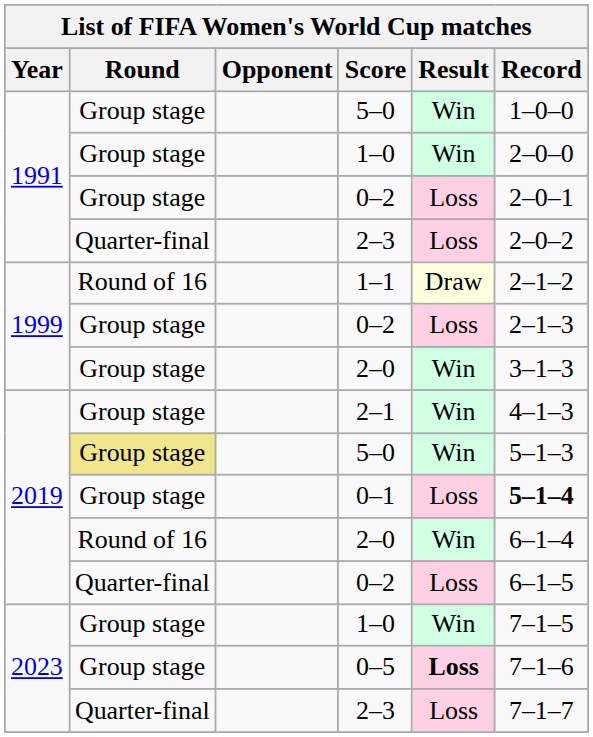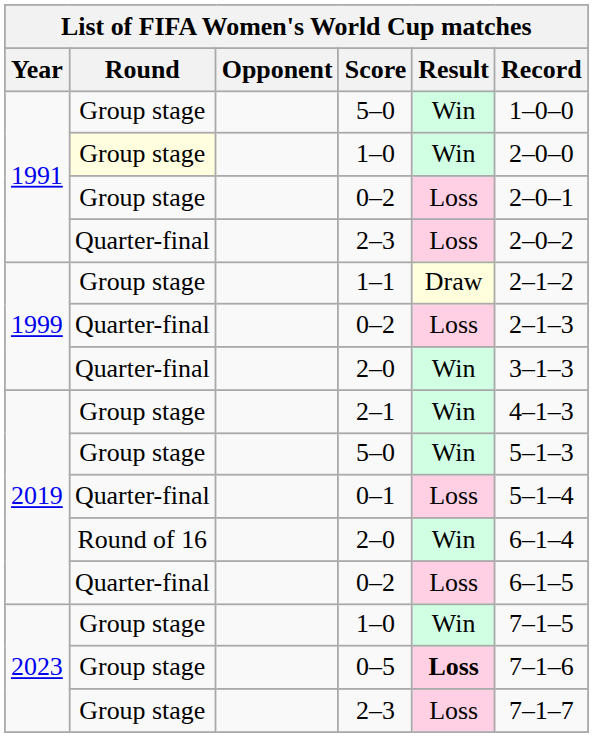1991 / 1–0 | Round: no background -> lightyellow background
1–1 | Round: Round of 16 -> Group stage
1999 / 0–2 | Round: Group stage -> Quarter-final
1999 / 2–0 | Round: Group stage -> Quarter-final
2019 / 5–0 | Round: khaki background -> no background
0–1 | Round: Group stage -> Quarter-final
0–1 | Record: bold -> normal
2023 / 2–3 | Round: Quarter-final -> Group stage
